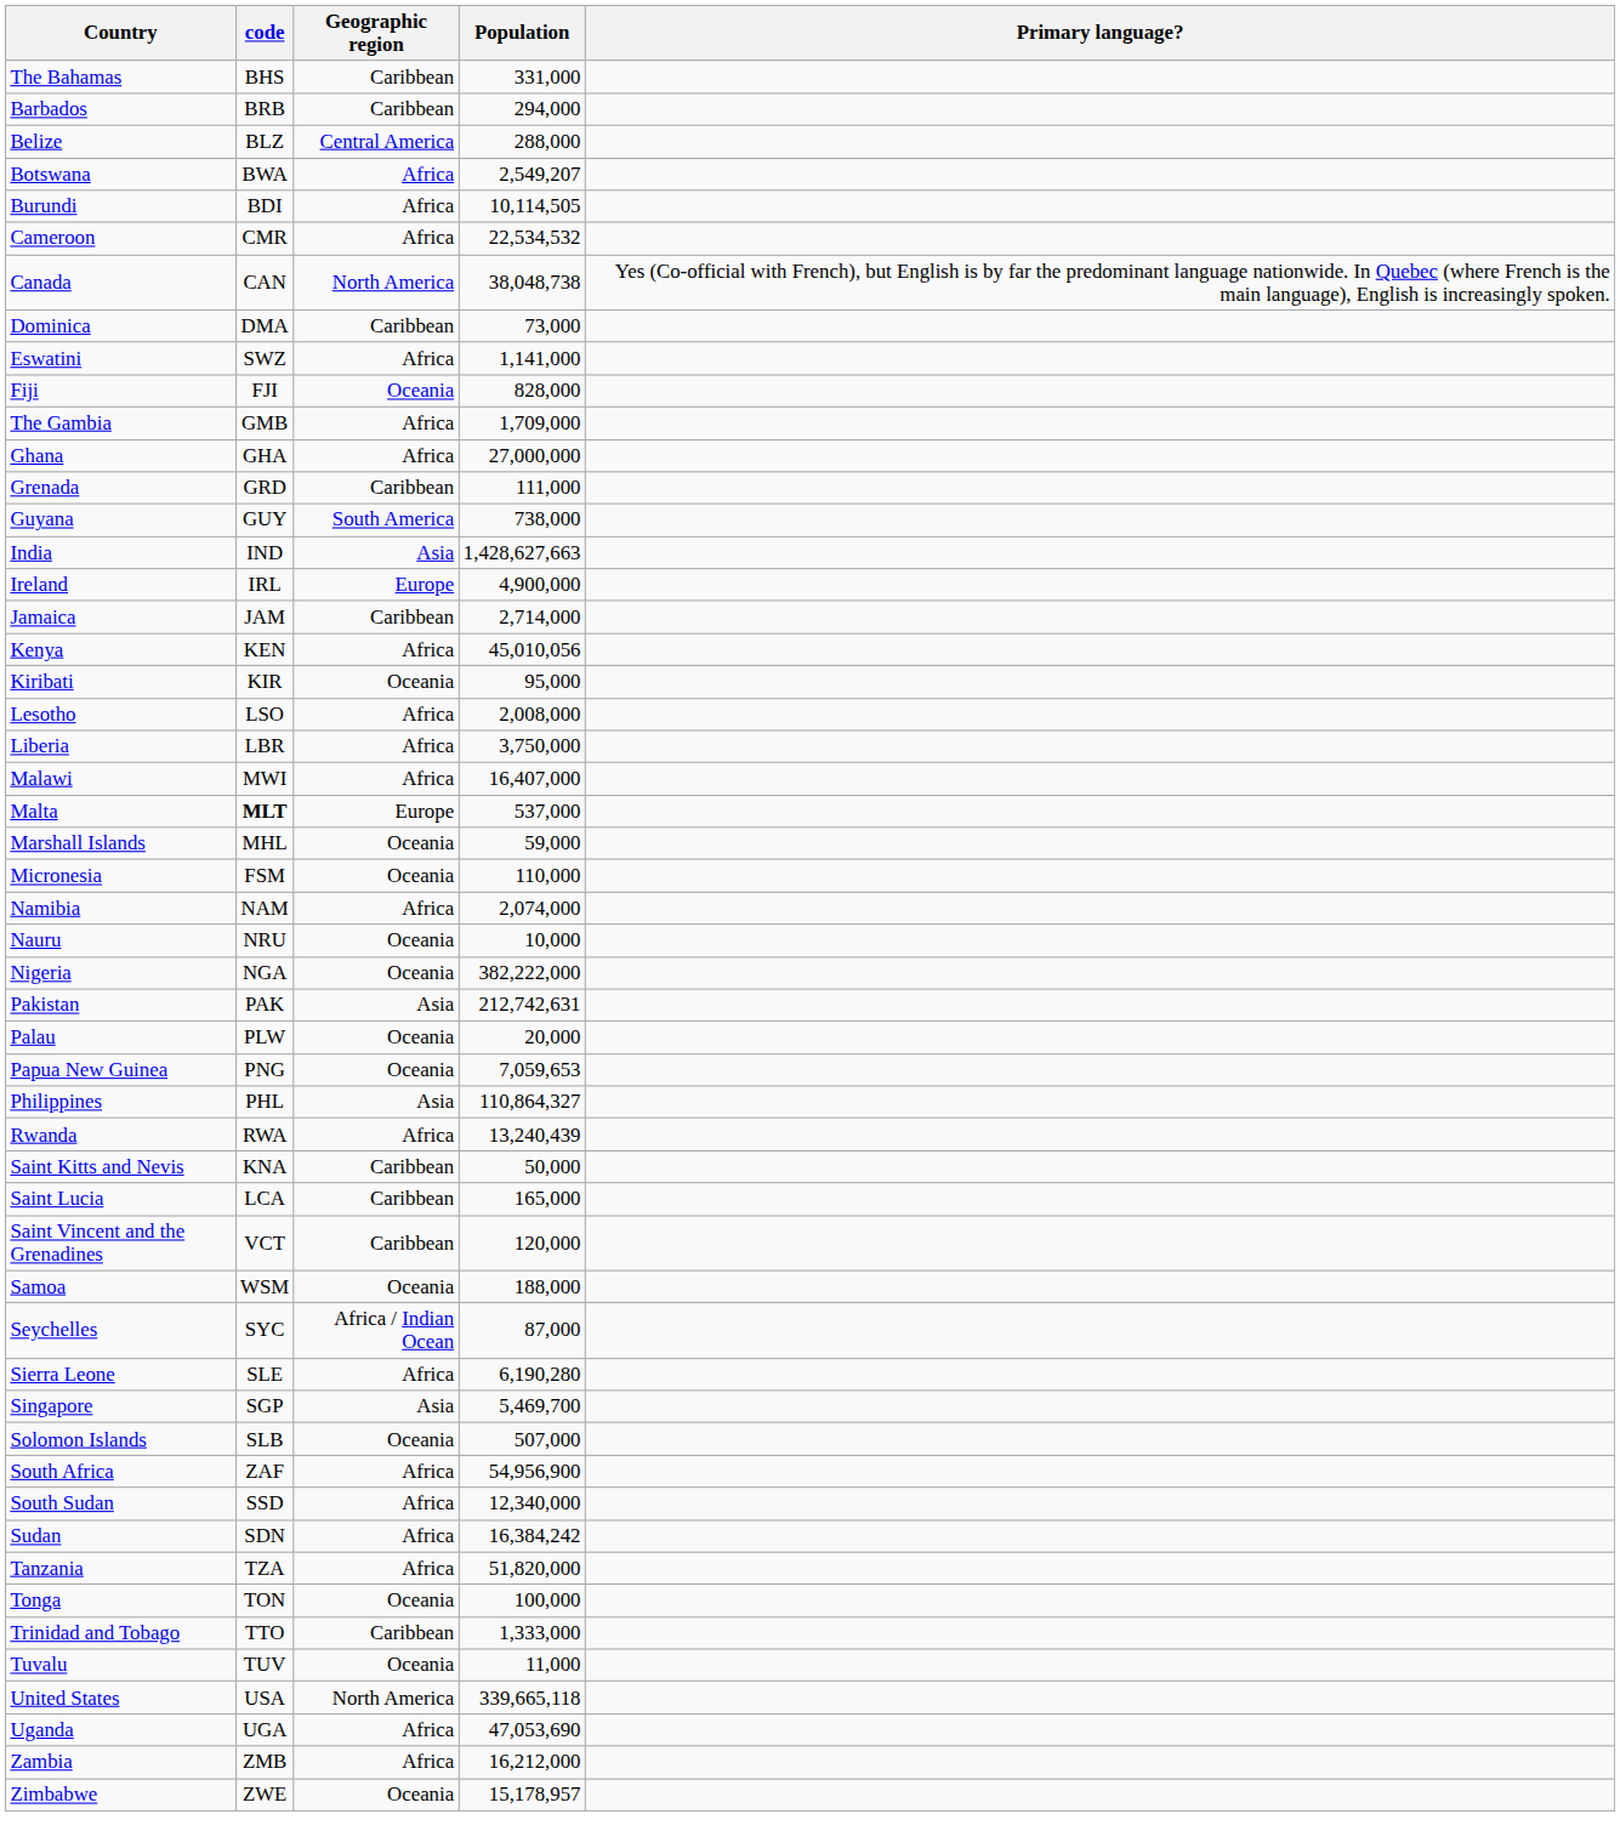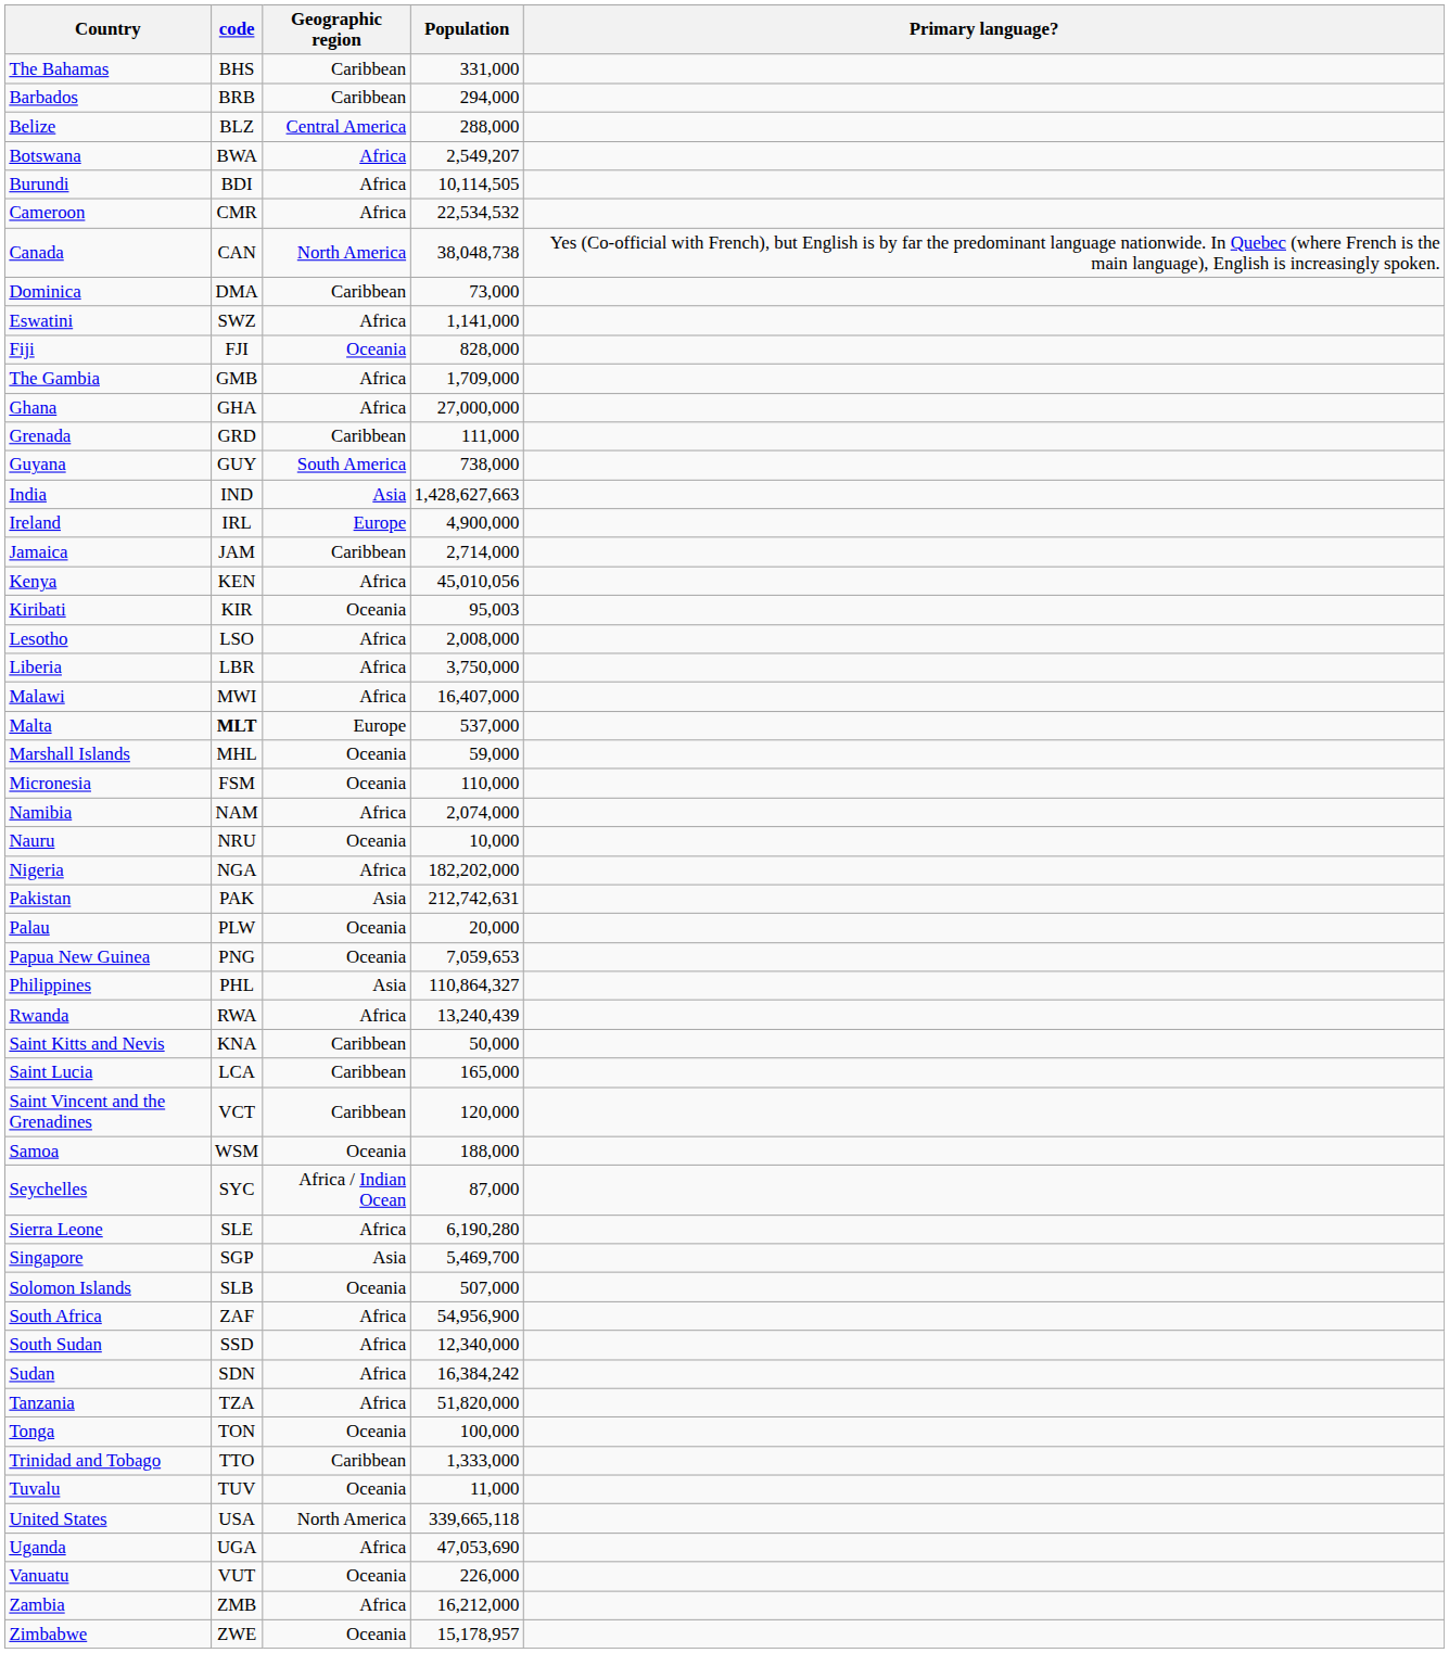Kiribati | Population: 95,000 -> 95,003
Nigeria | Geographic region: Oceania -> Africa
Nigeria | Population: 382,222,000 -> 182,202,000
+ row: Vanuatu | VUT | Oceania | 226,000
